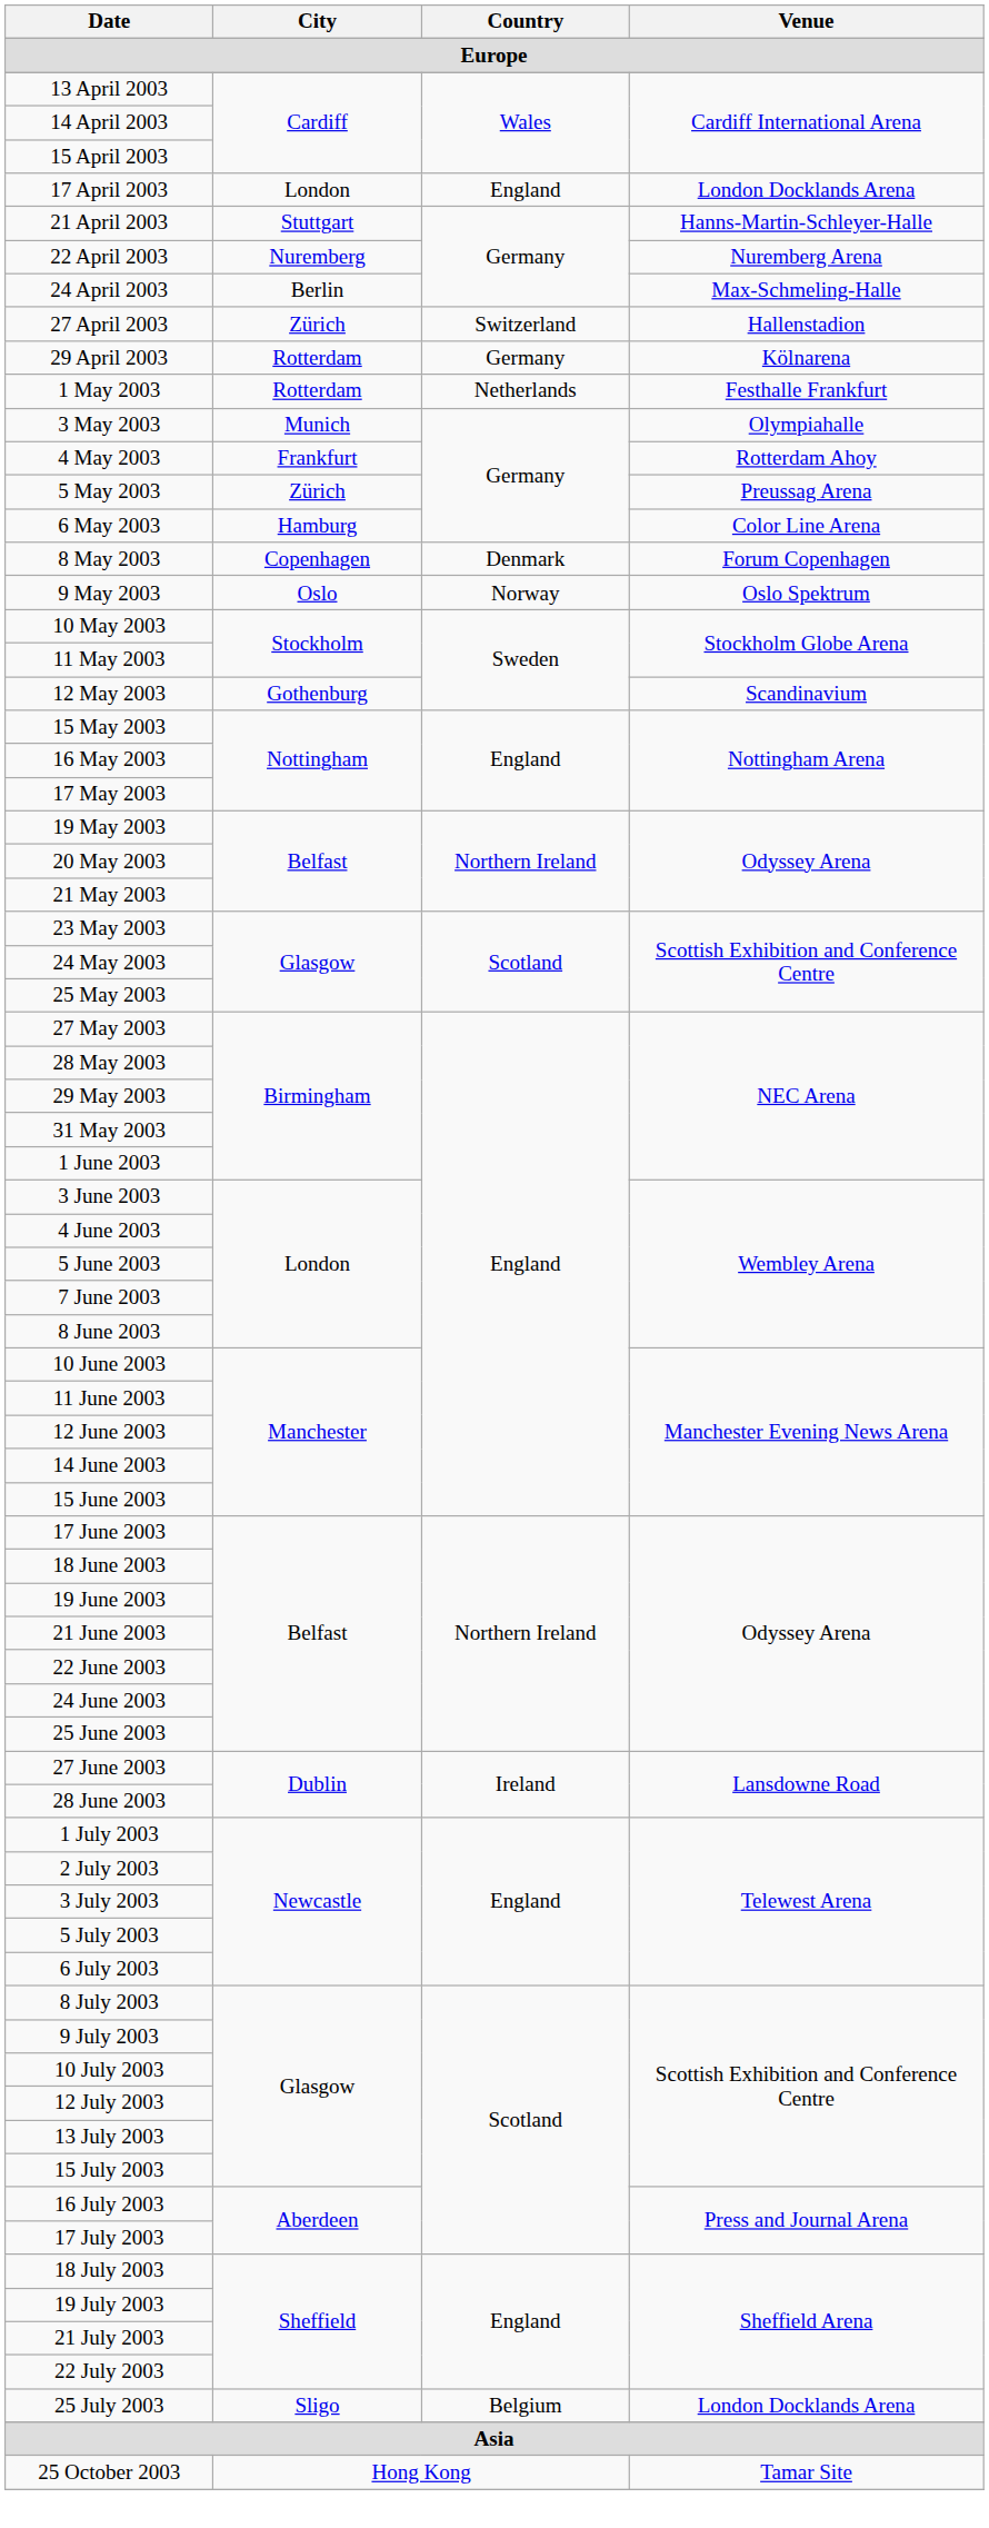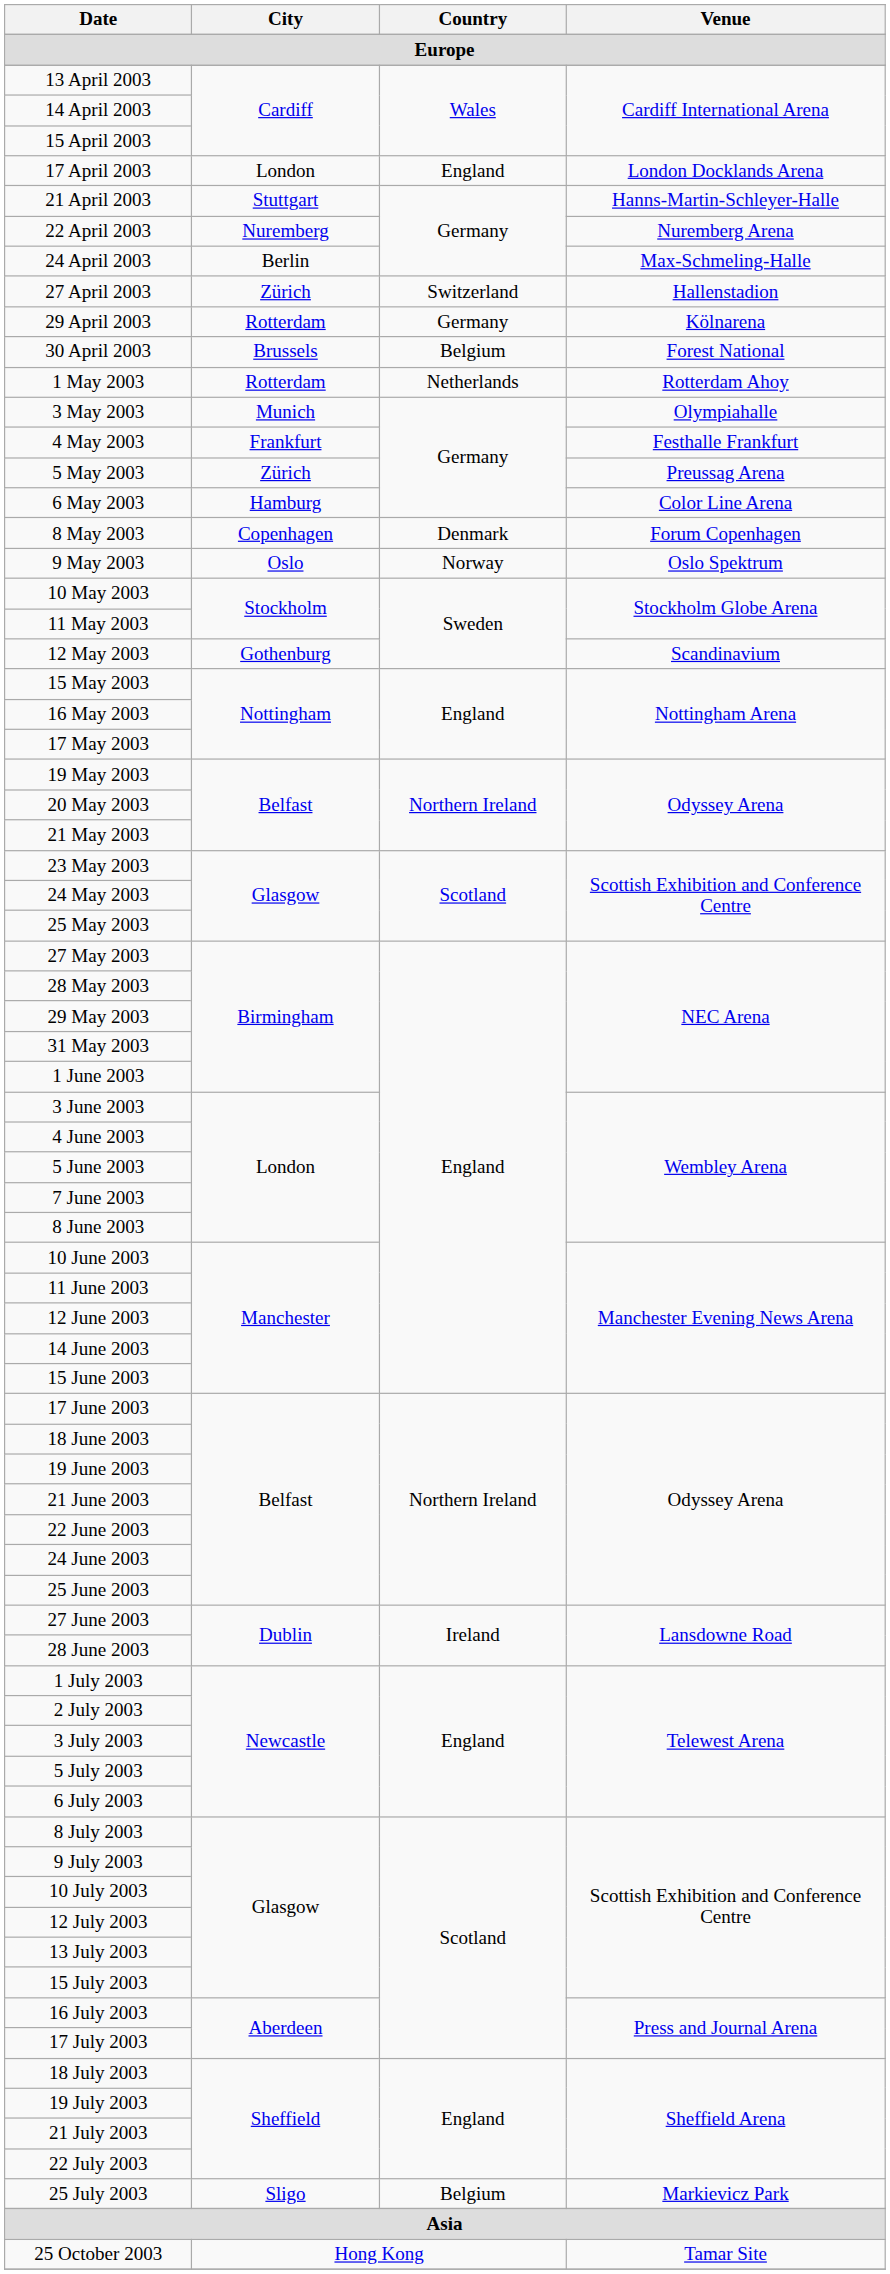+ row: 30 April 2003 | Brussels | Belgium | Forest National
1 May 2003 | Venue: Festhalle Frankfurt -> Rotterdam Ahoy
4 May 2003 | Venue: Rotterdam Ahoy -> Festhalle Frankfurt
25 July 2003 | Venue: London Docklands Arena -> Markievicz Park
